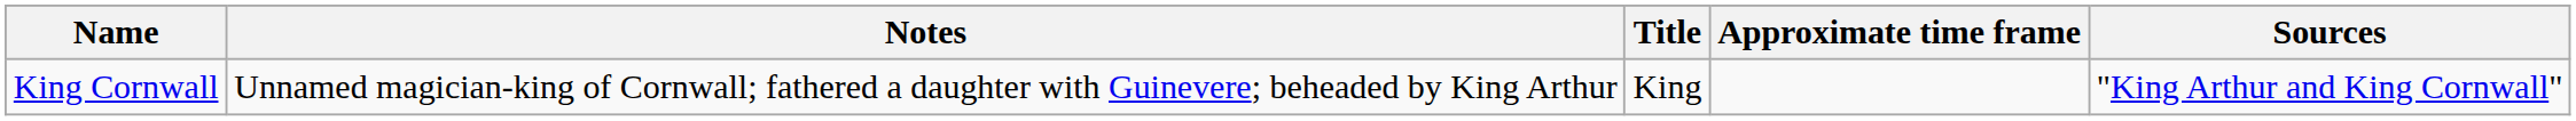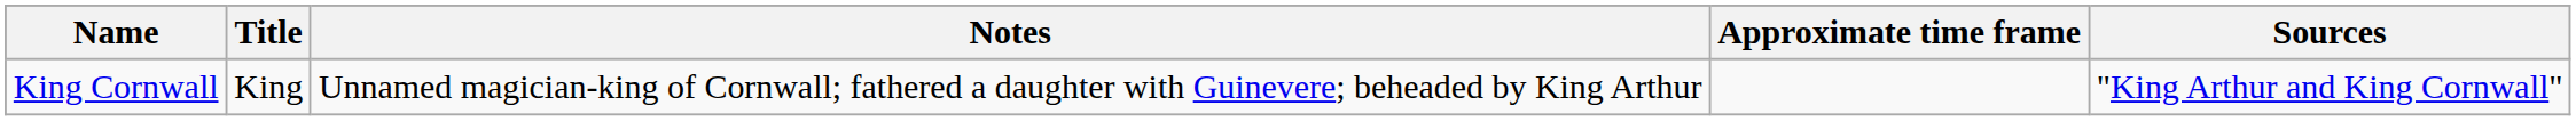columns swapped: Title <-> Notes
